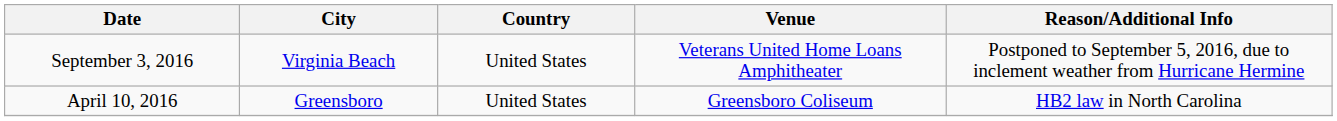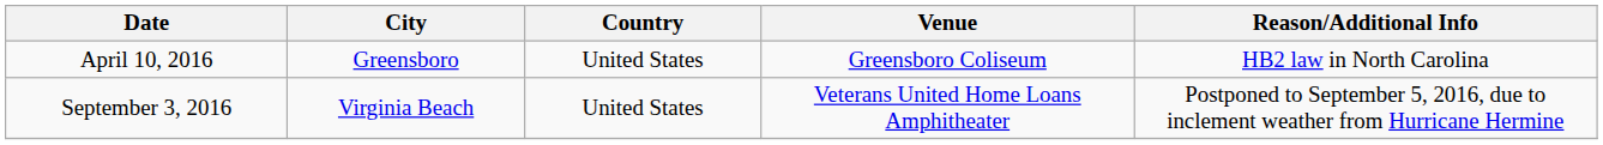rows swapped: April 10, 2016 <-> September 3, 2016
